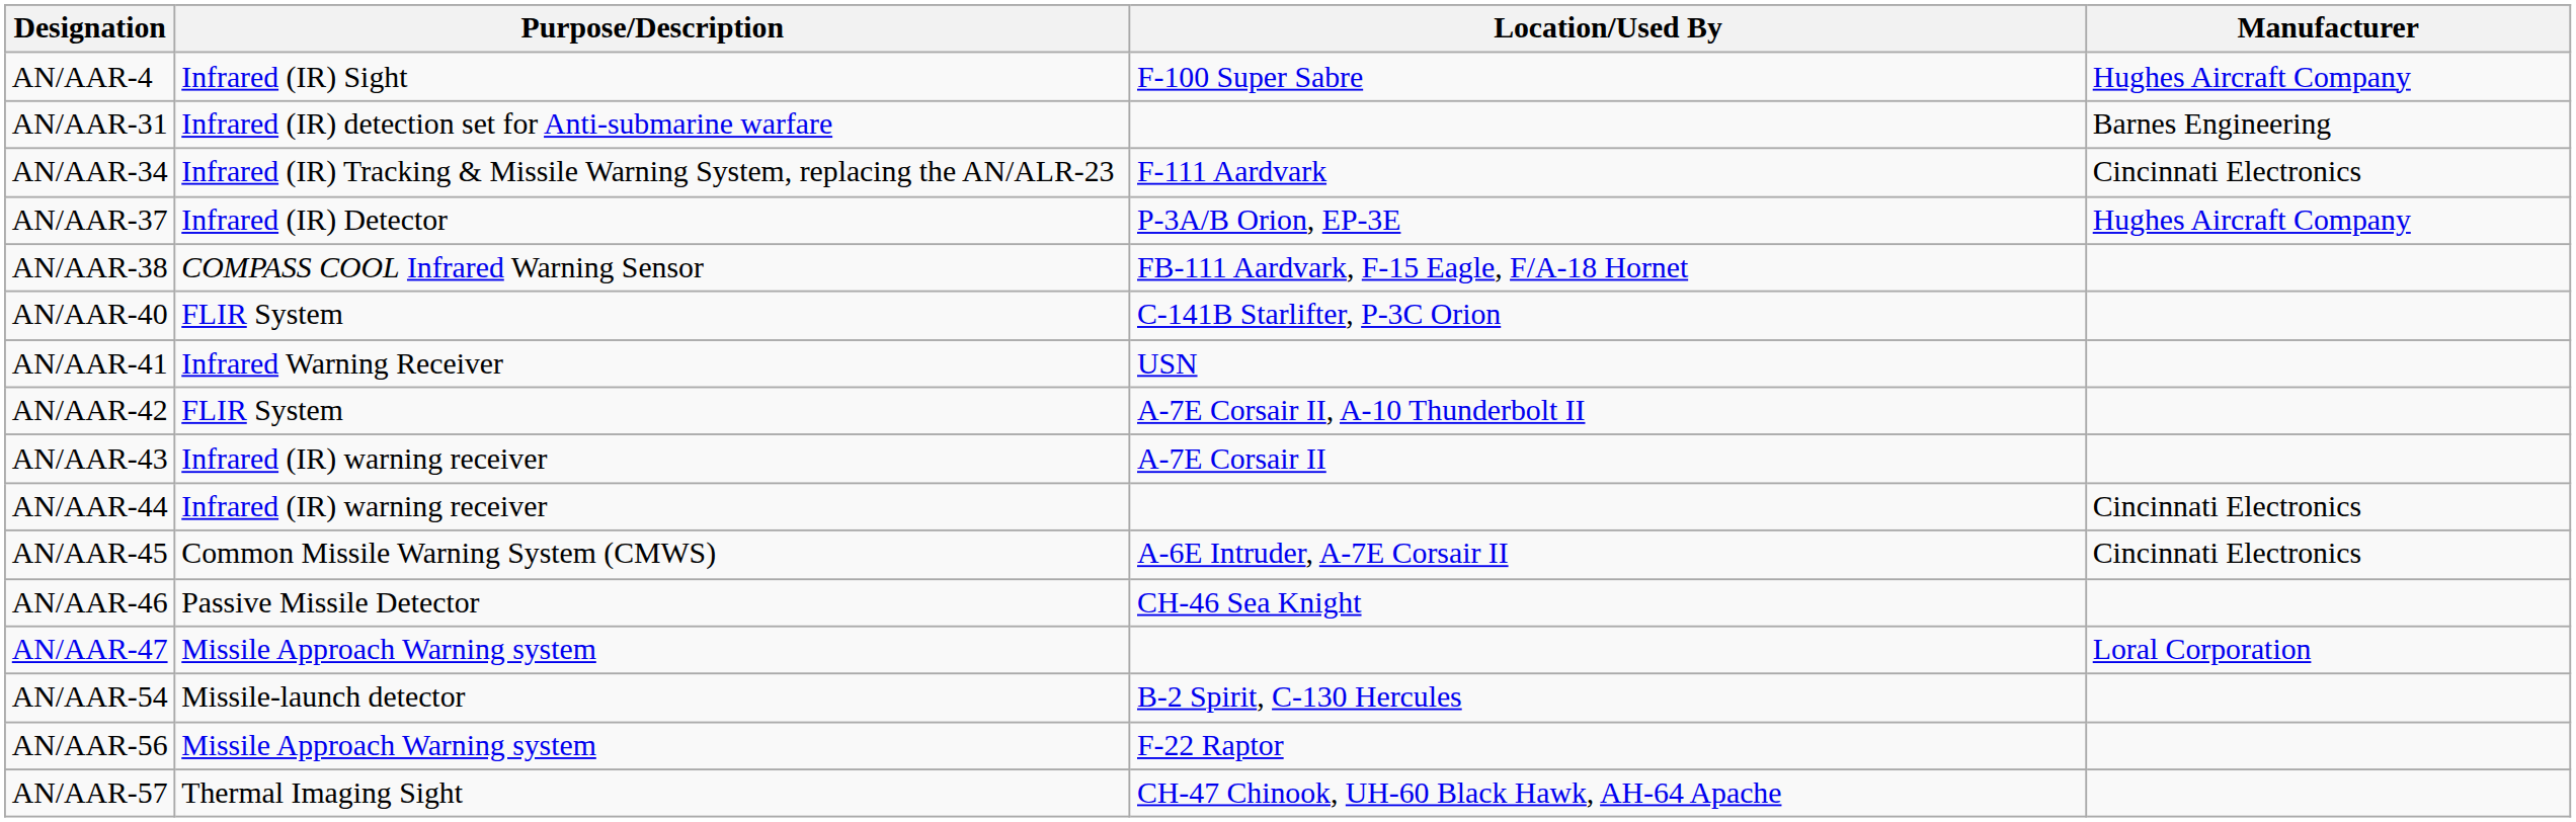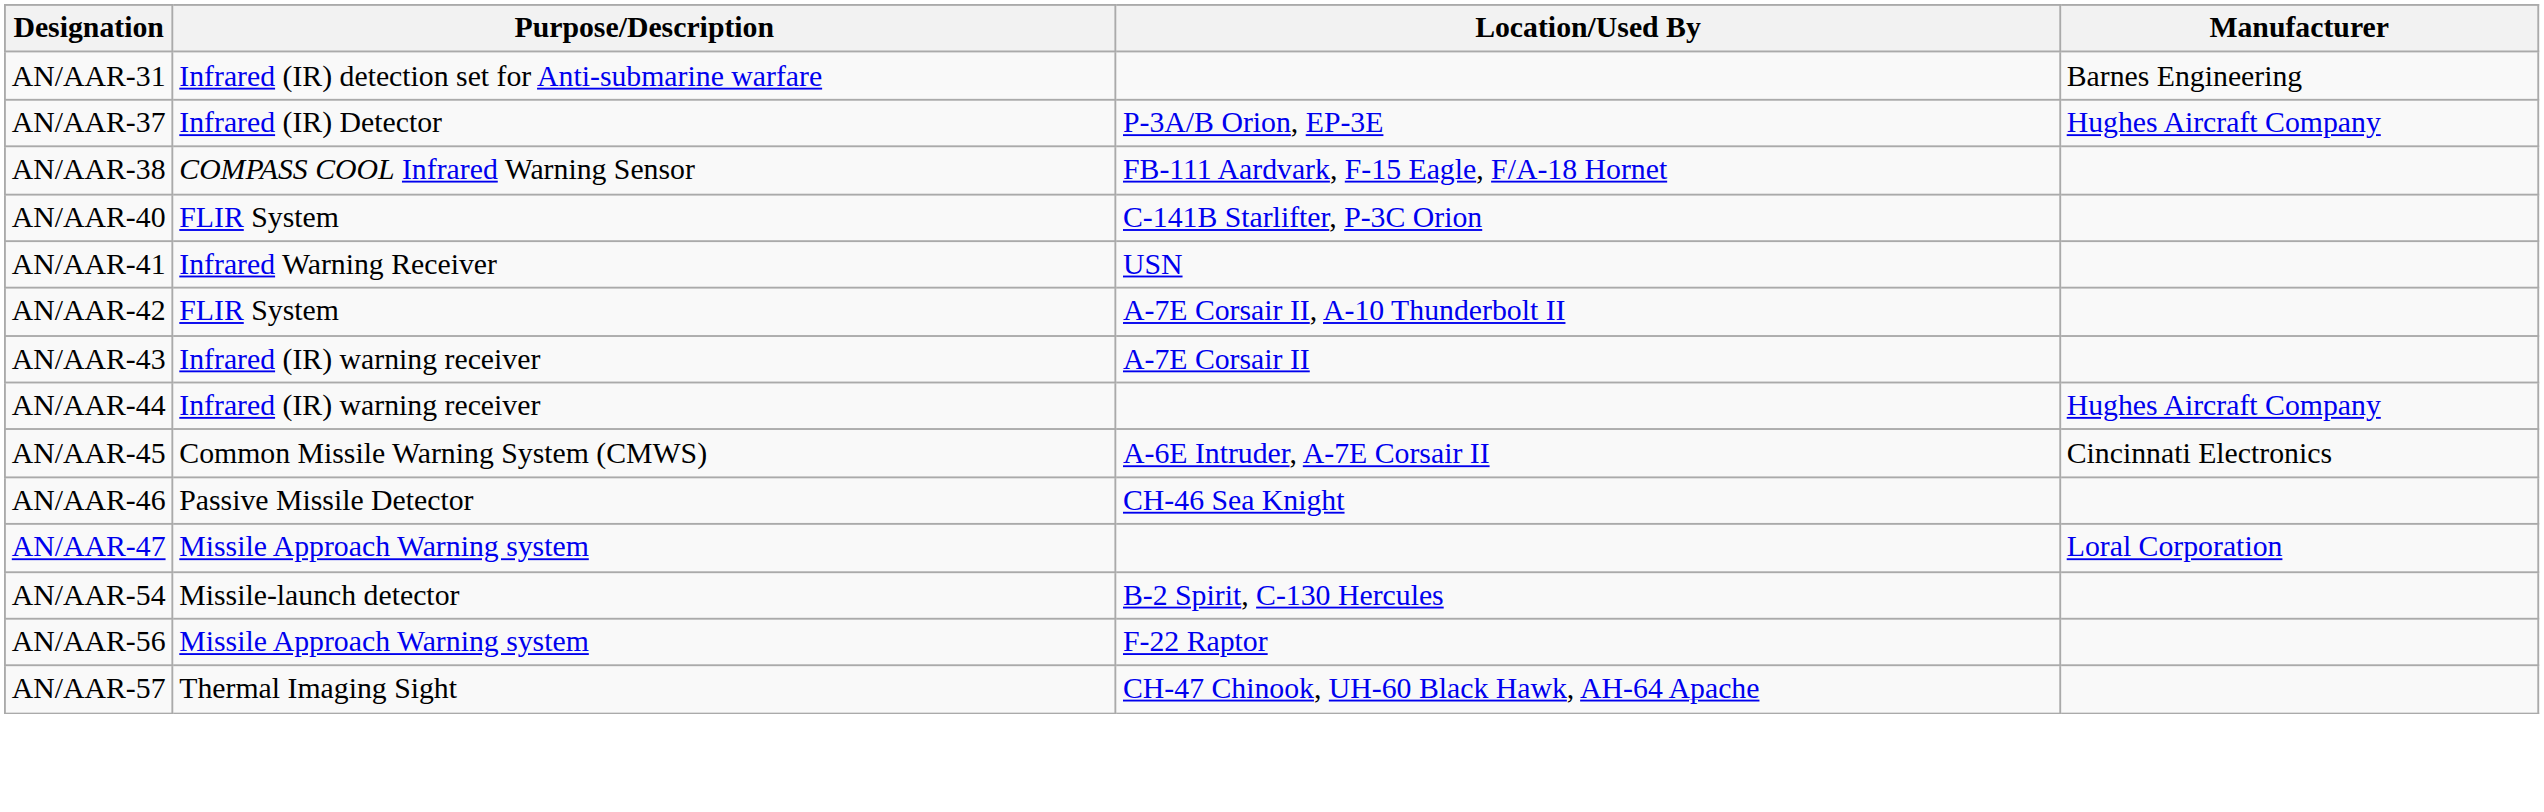- row: AN/AAR-4 | Infrared (IR) Sight | F-100 Super Sabre | Hughes Aircraft Company
- row: AN/AAR-34 | Infrared (IR) Tracking & Missile Warning System, replacing the AN/ALR-23 | F-111 Aardvark | Cincinnati Electronics
AN/AAR-44 | Manufacturer: Cincinnati Electronics -> Hughes Aircraft Company
